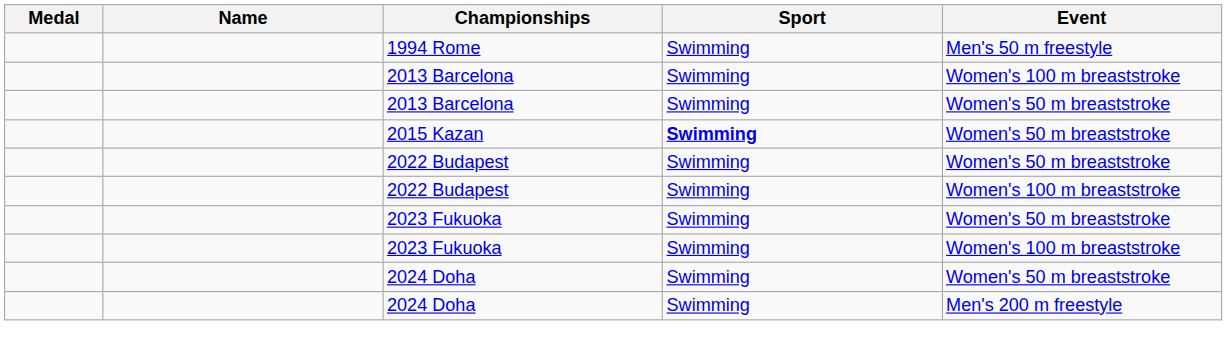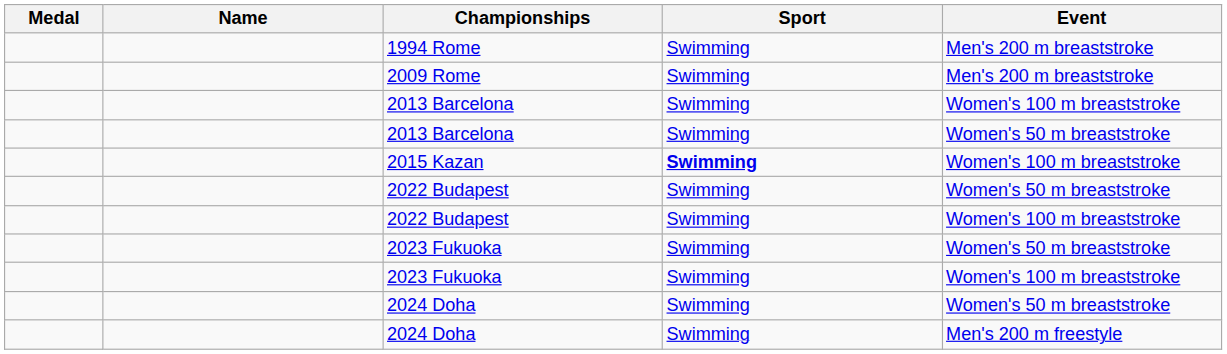1994 Rome | Event: Men's 50 m freestyle -> Men's 200 m breaststroke
+ row: 2009 Rome | Swimming | Men's 200 m breaststroke
2015 Kazan | Event: Women's 50 m breaststroke -> Women's 100 m breaststroke
